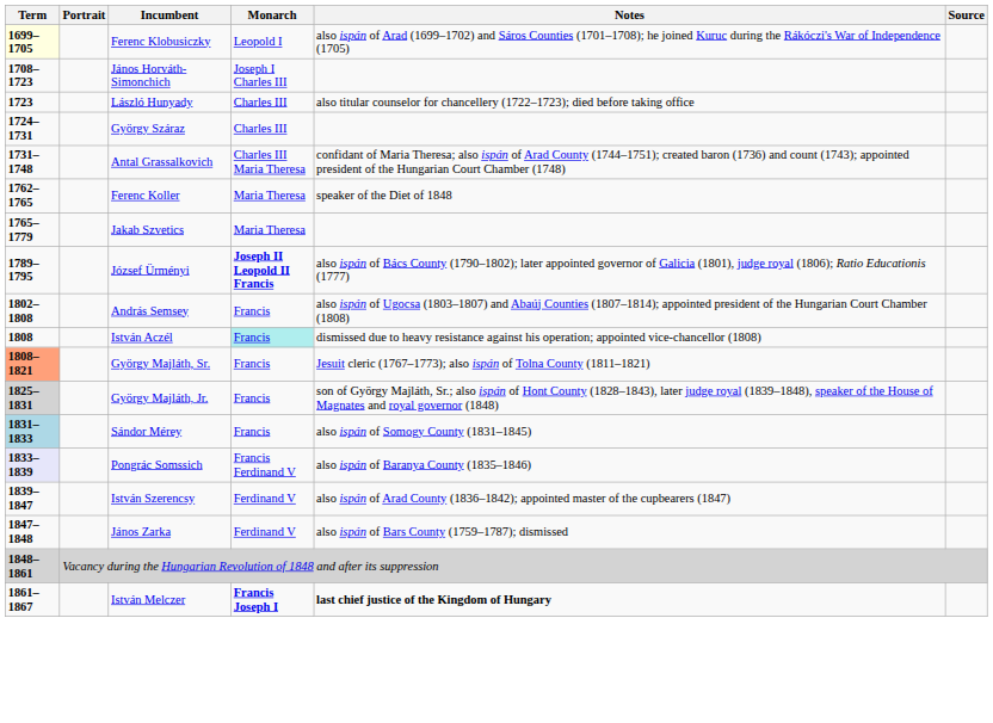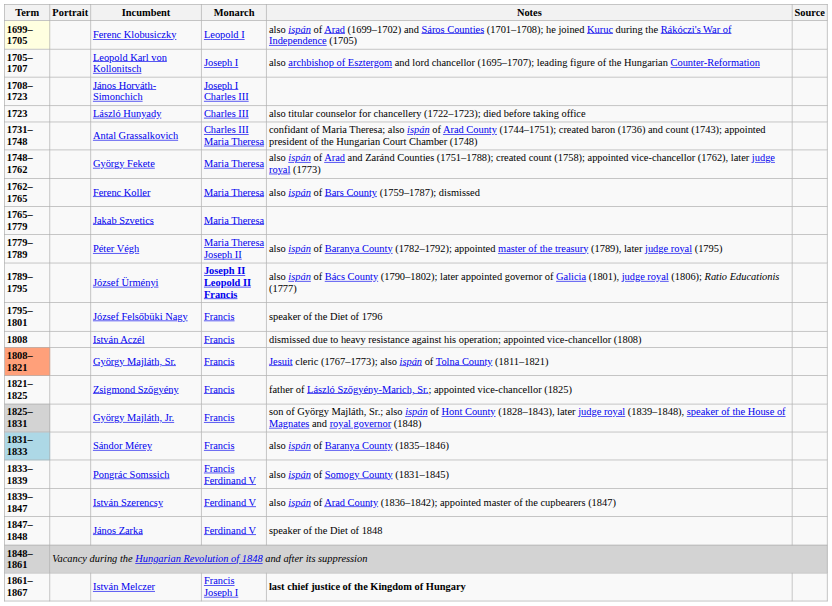+ row: 1705–1707 | Leopold Karl von Kollonitsch | Joseph I | also archbishop of Esztergom and lord chancellor (1695–1707); leading figure of the Hungarian Counter-Reformation
- row: 1724–1731 | György Száraz | Charles III
+ row: 1748–1762 | György Fekete | Maria Theresa | also ispán of Arad and Zaránd Counties (1751–1788); created count (1758); appointed vice-chancellor (1762), later judge royal (1773)
Ferenc Koller | Notes: speaker of the Diet of 1848 -> also ispán of Bars County (1759–1787); dismissed
+ row: 1779–1789 | Péter Végh | Maria Theresa Joseph II | also ispán of Baranya County (1782–1792); appointed master of the treasury (1789), later judge royal (1795)
+ row: 1795–1801 | József Felsőbüki Nagy | Francis | speaker of the Diet of 1796
- row: 1802–1808 | András Semsey | Francis | also ispán of Ugocsa (1803–1807) and Abaúj Counties (1807–1814); appointed president of the Hungarian Court Chamber (1808)
István Aczél | Monarch: paleturquoise background -> no background
+ row: 1821–1825 | Zsigmond Szőgyény | Francis | father of László Szőgyény-Marich, Sr.; appointed vice-chancellor (1825)
Sándor Mérey | Notes: also ispán of Somogy County (1831–1845) -> also ispán of Baranya County (1835–1846)
Pongrác Somssich | Term: lavender background -> no background
Pongrác Somssich | Notes: also ispán of Baranya County (1835–1846) -> also ispán of Somogy County (1831–1845)
János Zarka | Notes: also ispán of Bars County (1759–1787); dismissed -> speaker of the Diet of 1848
István Melczer | Monarch: bold -> normal
